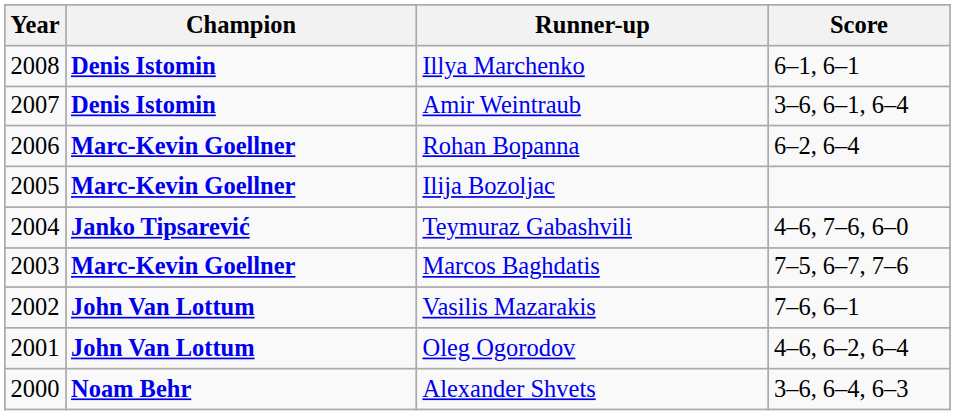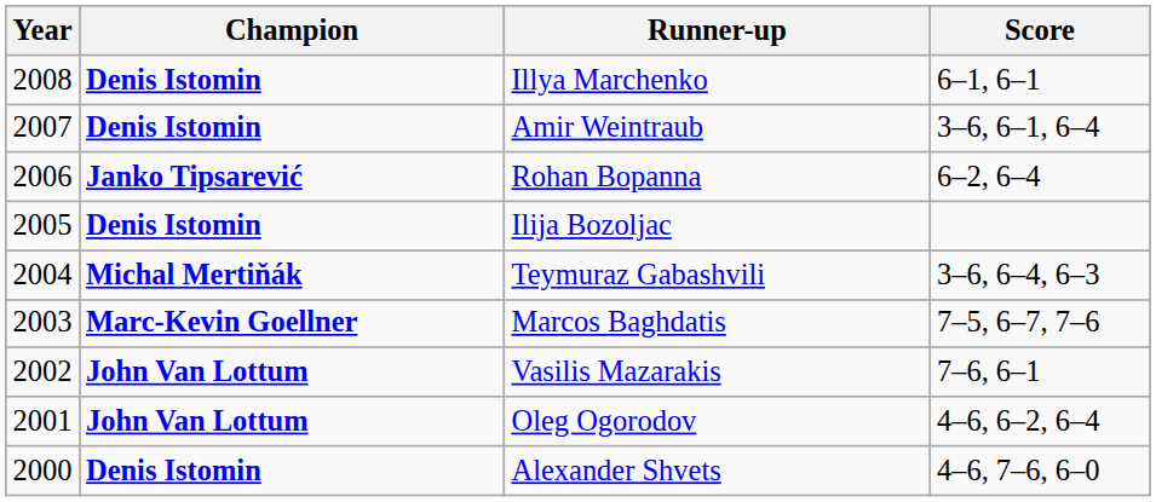Rohan Bopanna | Champion: Marc-Kevin Goellner -> Janko Tipsarević
Ilija Bozoljac | Champion: Marc-Kevin Goellner -> Denis Istomin
Teymuraz Gabashvili | Champion: Janko Tipsarević -> Michal Mertiňák
Teymuraz Gabashvili | Score: 4–6, 7–6, 6–0 -> 3–6, 6–4, 6–3
Alexander Shvets | Champion: Noam Behr -> Denis Istomin
Alexander Shvets | Score: 3–6, 6–4, 6–3 -> 4–6, 7–6, 6–0
